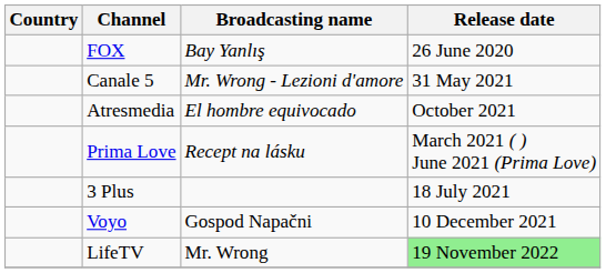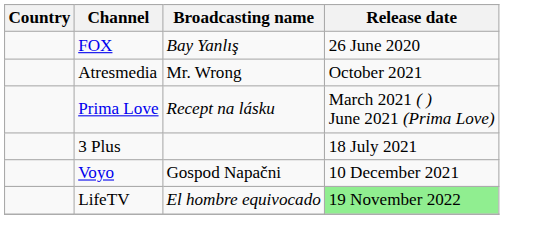- row: Canale 5 | Mr. Wrong - Lezioni d'amore | 31 May 2021
Atresmedia | Broadcasting name: El hombre equivocado -> Mr. Wrong
LifeTV | Broadcasting name: Mr. Wrong -> El hombre equivocado
